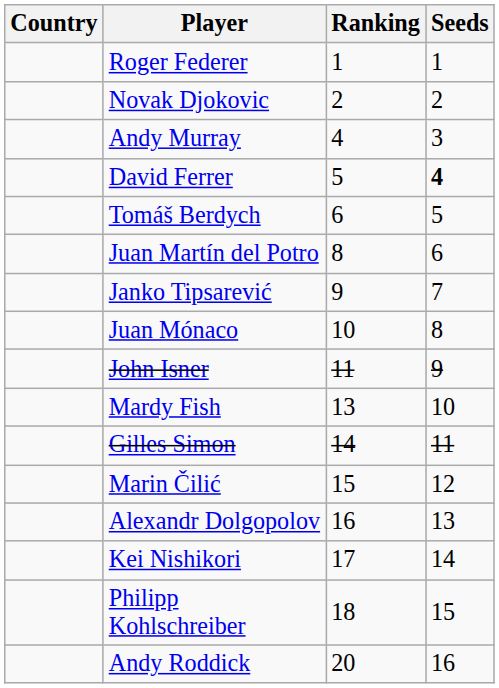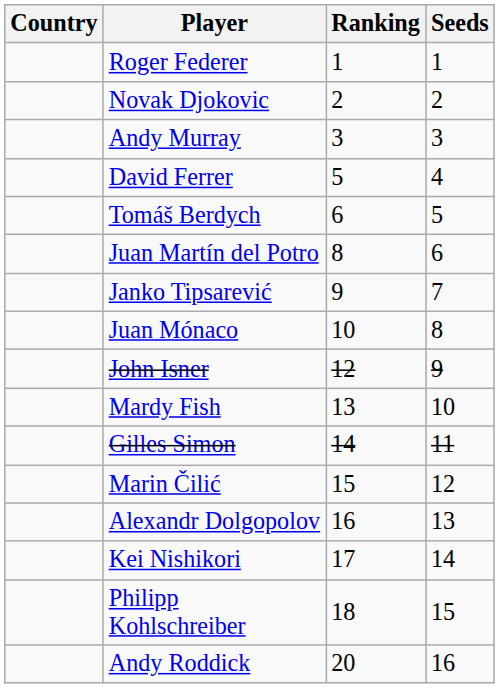Andy Murray | Ranking: 4 -> 3
David Ferrer | Seeds: bold -> normal
John Isner | Ranking: 11 -> 12
